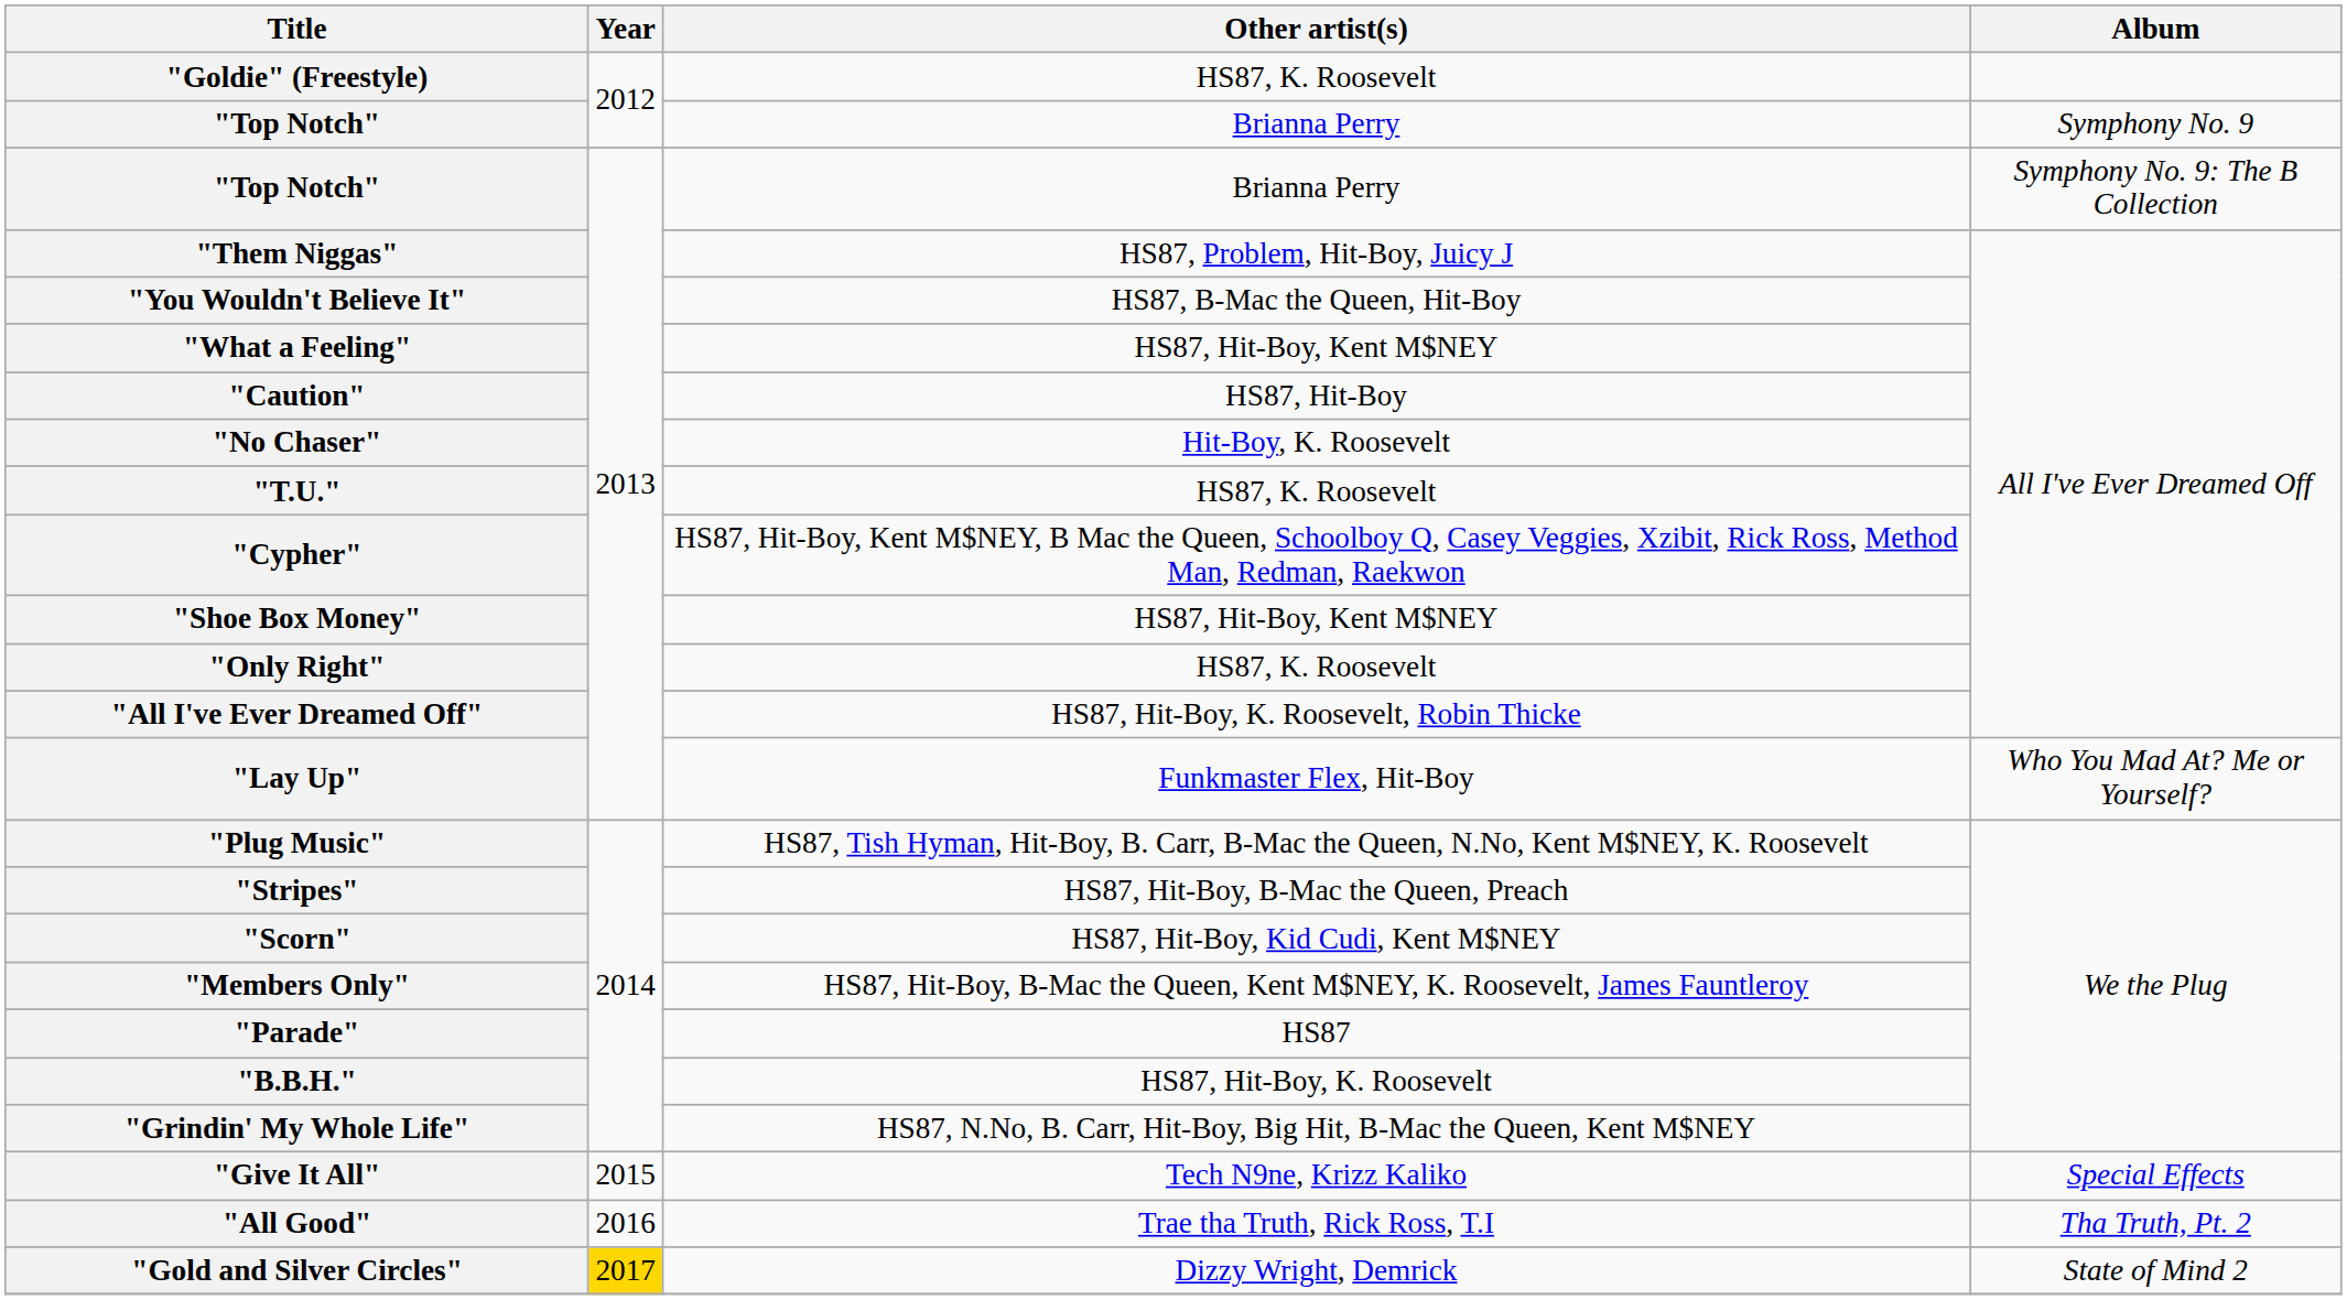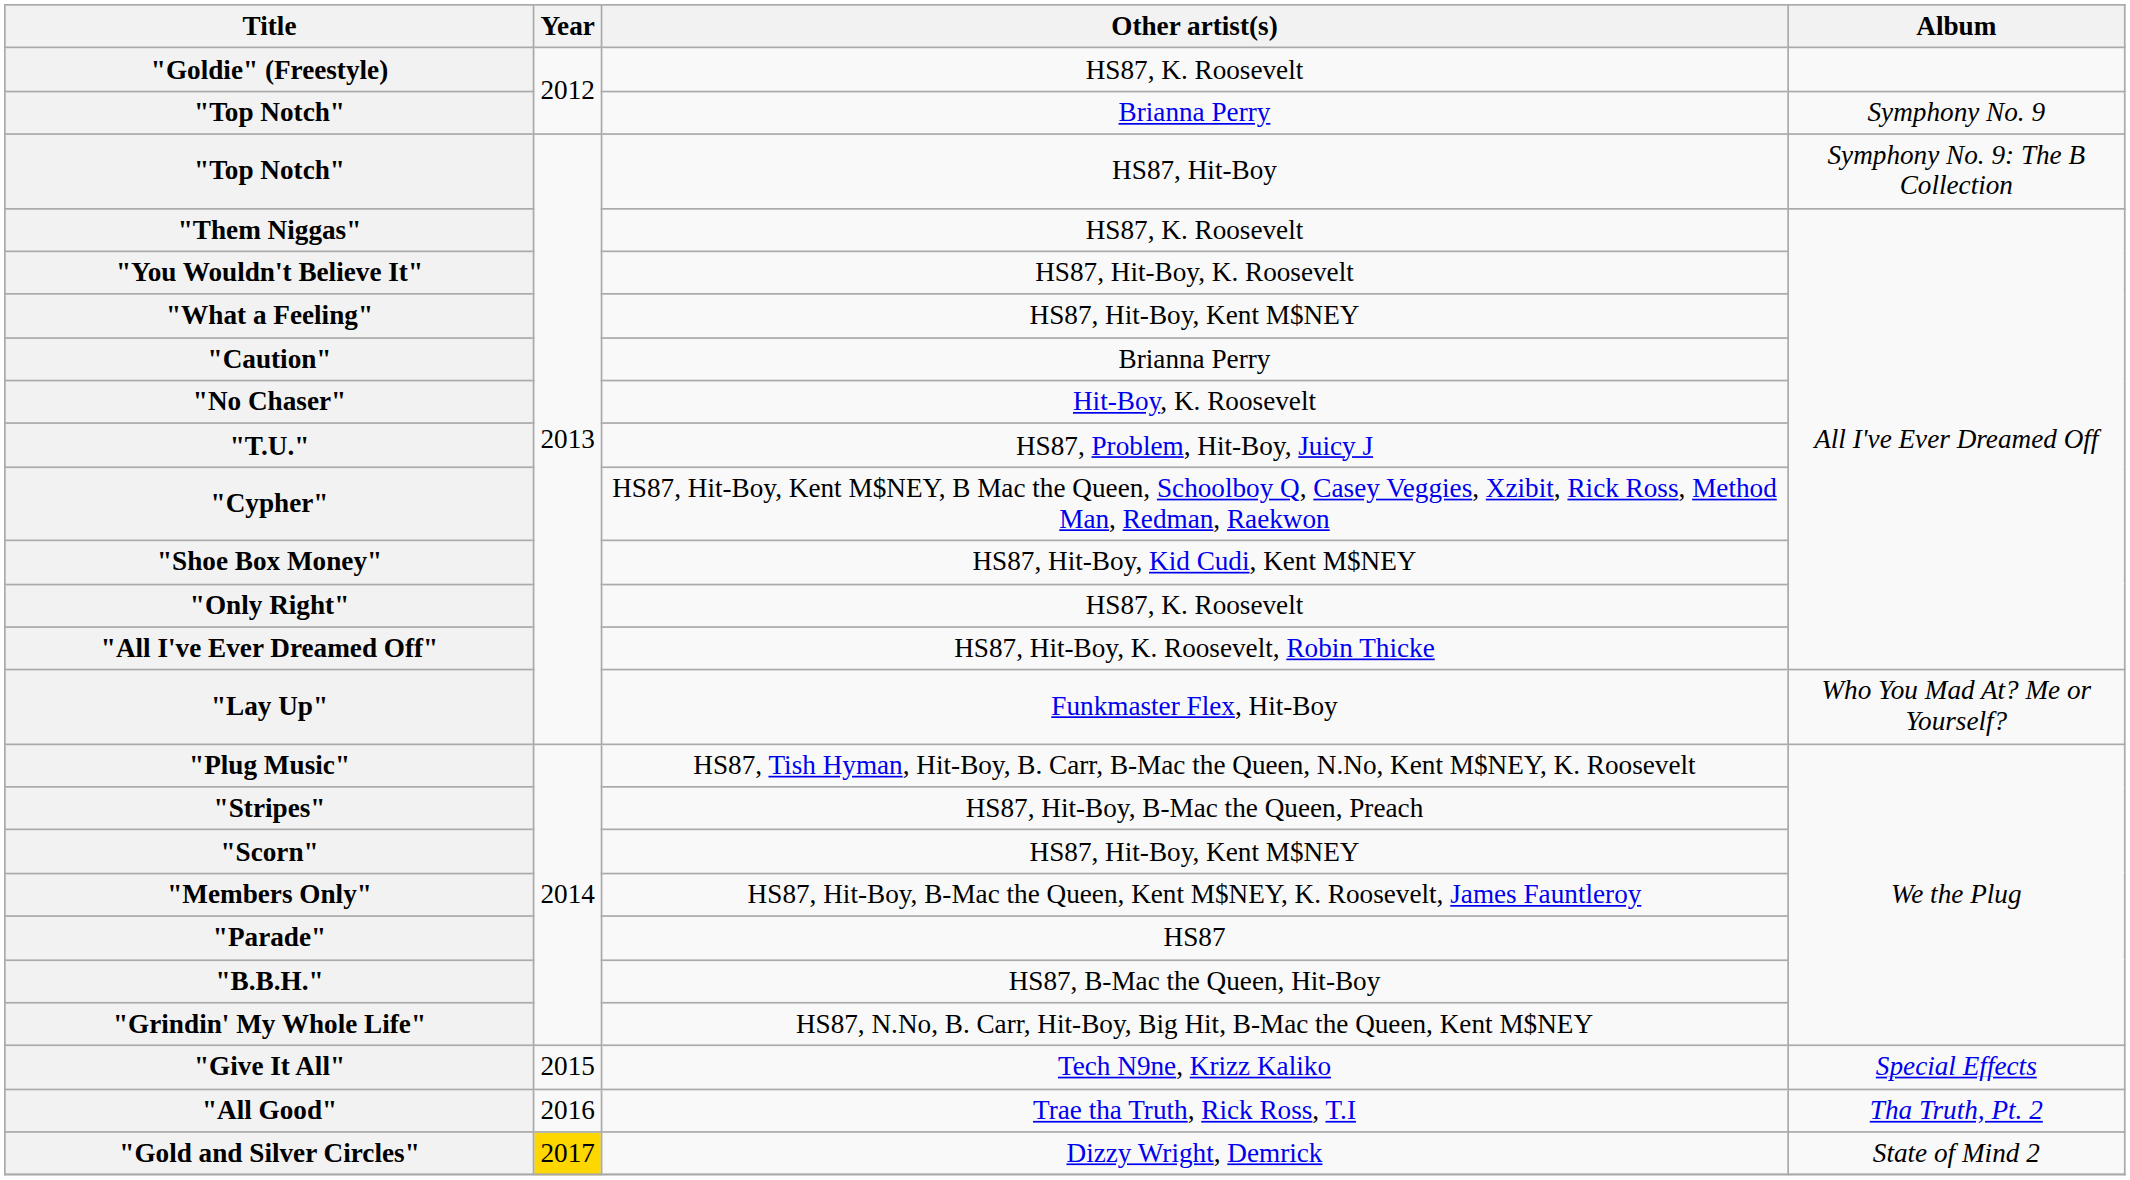"Top Notch" / Symphony No. 9: The B Collection | Other artist(s): Brianna Perry -> HS87, Hit-Boy
"Them Niggas" | Other artist(s): HS87, Problem, Hit-Boy, Juicy J -> HS87, K. Roosevelt
"You Wouldn't Believe It" | Other artist(s): HS87, B-Mac the Queen, Hit-Boy -> HS87, Hit-Boy, K. Roosevelt
"Caution" | Other artist(s): HS87, Hit-Boy -> Brianna Perry
"T.U." | Other artist(s): HS87, K. Roosevelt -> HS87, Problem, Hit-Boy, Juicy J
"Shoe Box Money" | Other artist(s): HS87, Hit-Boy, Kent M$NEY -> HS87, Hit-Boy, Kid Cudi, Kent M$NEY
"Scorn" | Other artist(s): HS87, Hit-Boy, Kid Cudi, Kent M$NEY -> HS87, Hit-Boy, Kent M$NEY
"B.B.H." | Other artist(s): HS87, Hit-Boy, K. Roosevelt -> HS87, B-Mac the Queen, Hit-Boy
